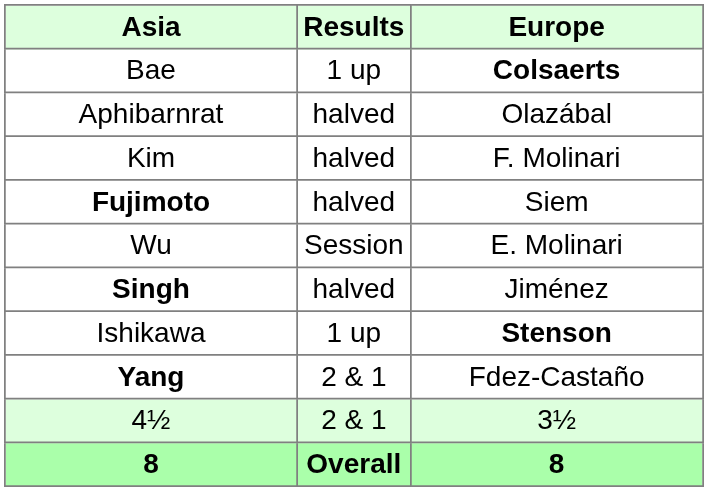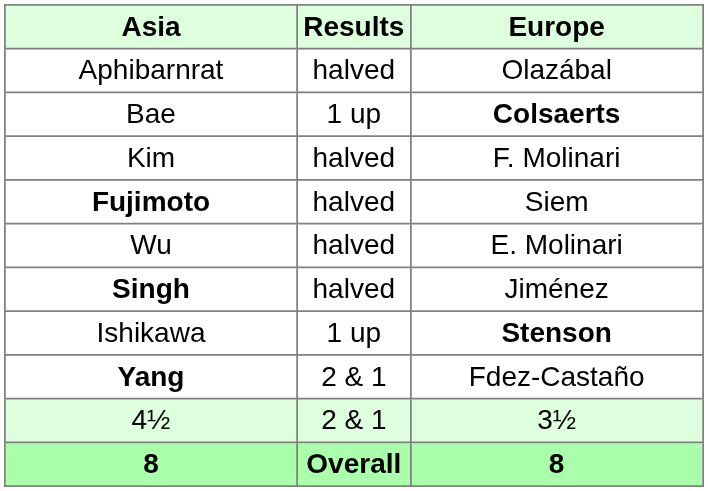rows swapped: Aphibarnrat <-> Bae
Wu | Results: Session -> halved
